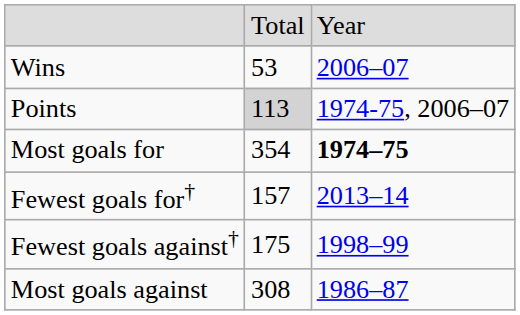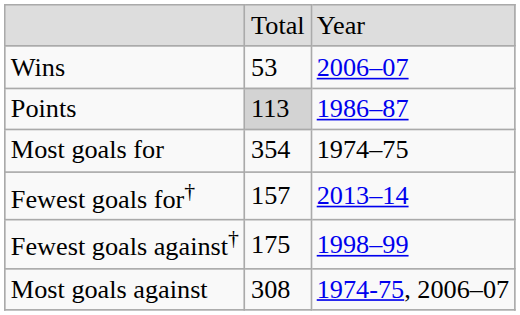Points | column 3: 1974-75, 2006–07 -> 1986–87
Most goals for | column 3: bold -> normal
Most goals against | column 3: 1986–87 -> 1974-75, 2006–07
